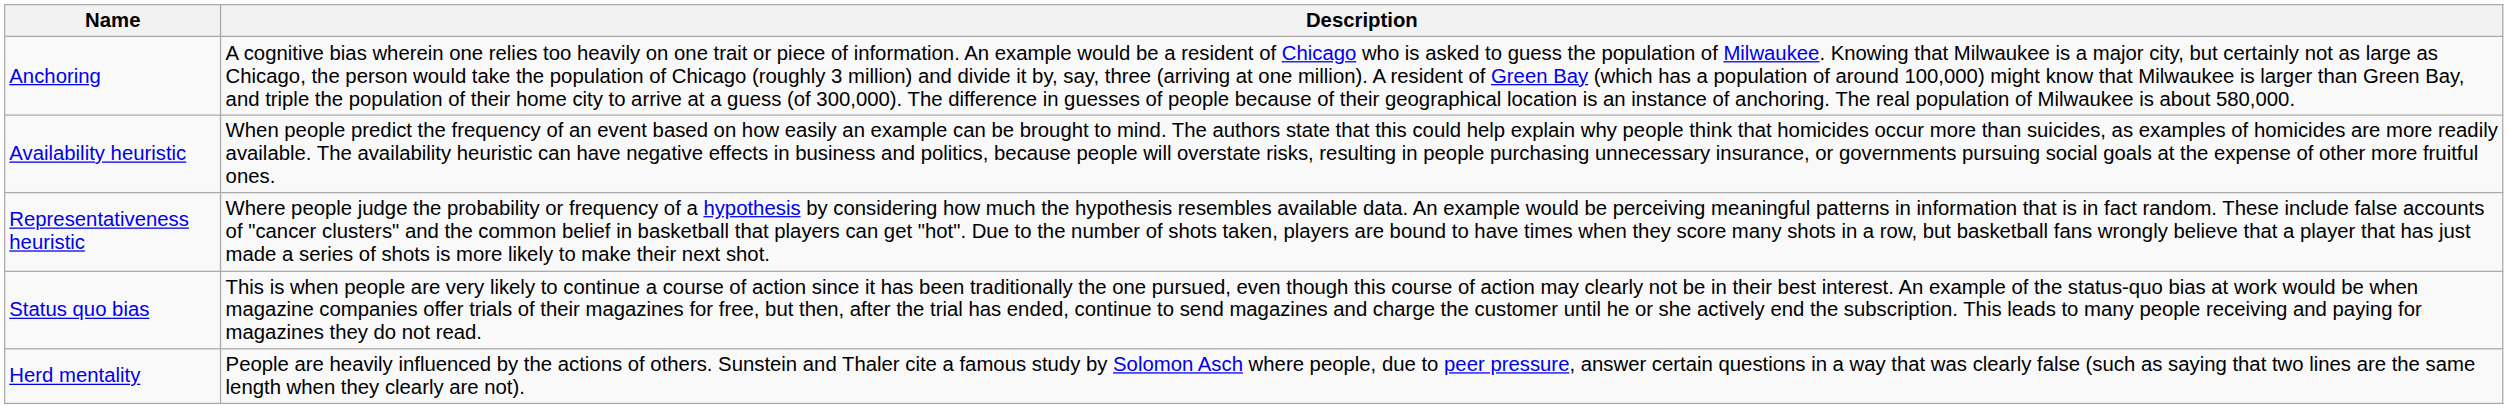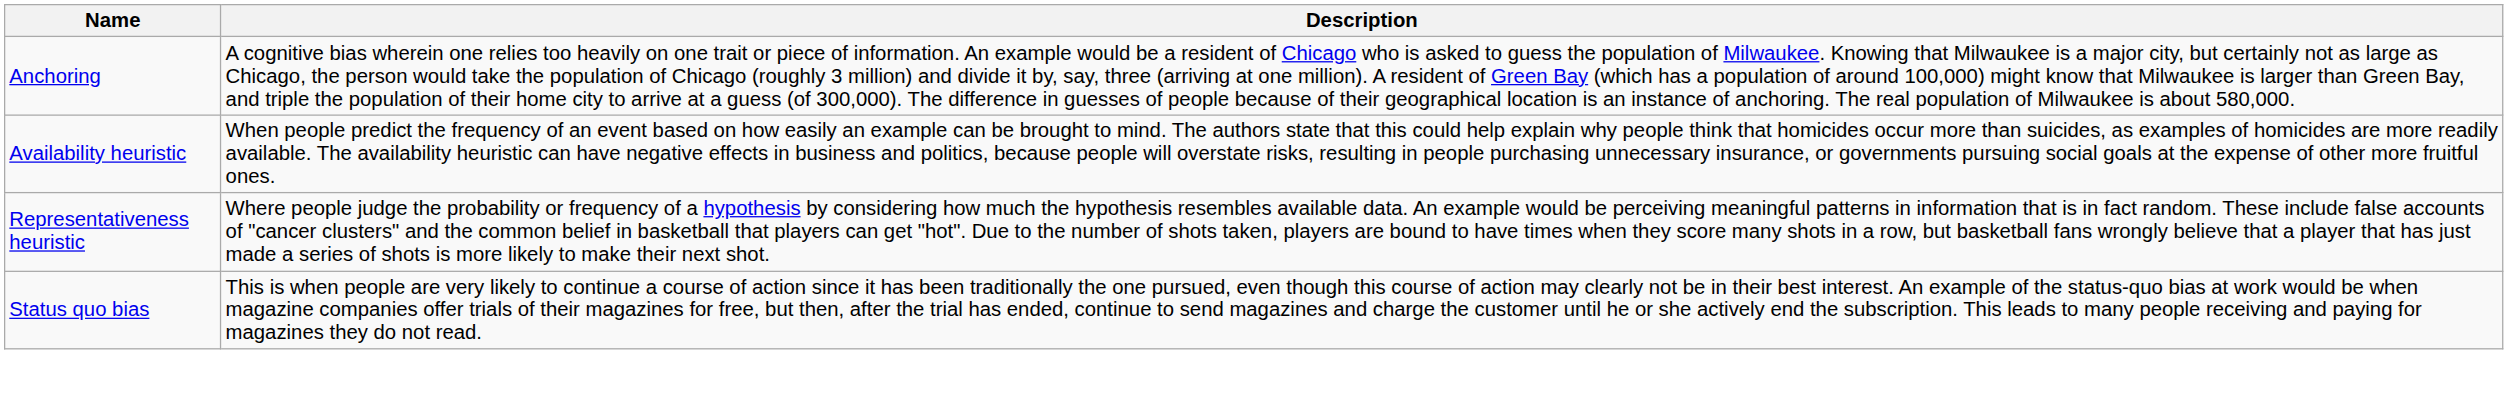- row: Herd mentality | People are heavily influenced by the actions of others. Sunstein and Thaler cite a famous study by Solomon Asch where people, due to peer pressure, answer certain questions in a way that was clearly false (such as saying that two lines are the same length when they clearly are not).
